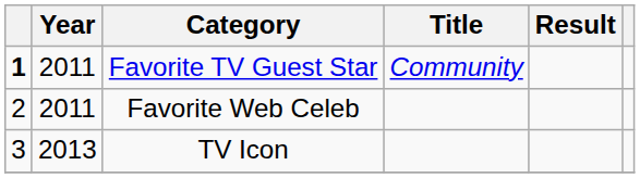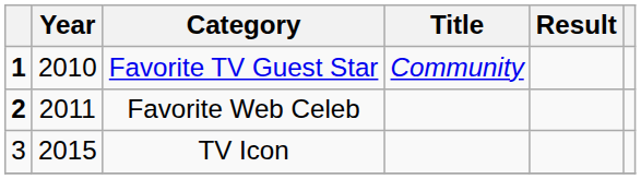Favorite TV Guest Star | Year: 2011 -> 2010
Favorite Web Celeb | column 1: normal -> bold
TV Icon | Year: 2013 -> 2015
